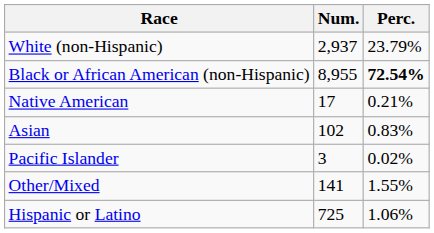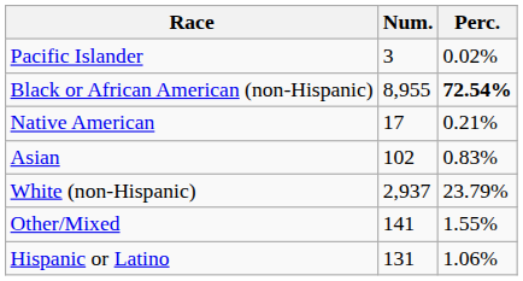rows swapped: White (non-Hispanic) <-> Pacific Islander
Hispanic or Latino | Num.: 725 -> 131
